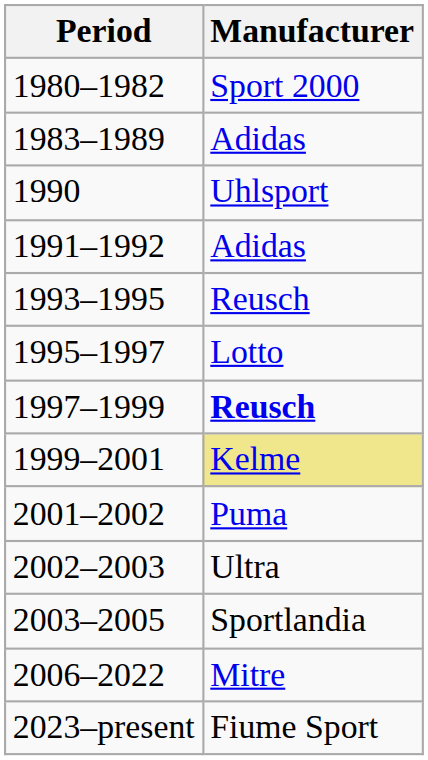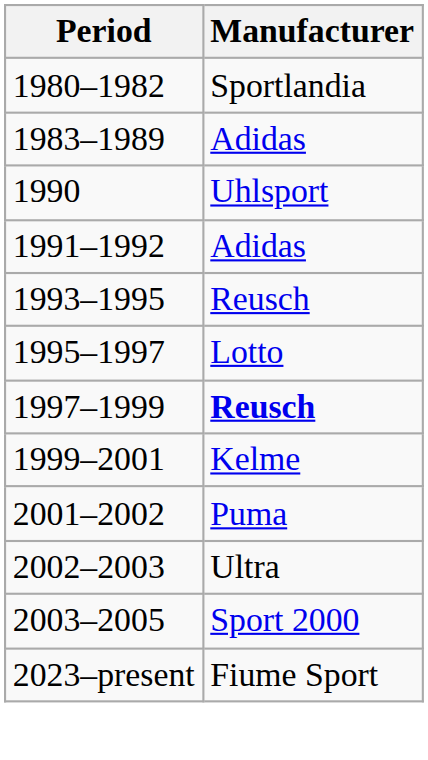1980–1982 | Manufacturer: Sport 2000 -> Sportlandia
1999–2001 | Manufacturer: khaki background -> no background
2003–2005 | Manufacturer: Sportlandia -> Sport 2000
- row: 2006–2022 | Mitre
